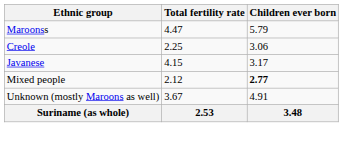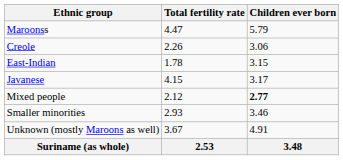Creole | Total fertility rate: 2.25 -> 2.26
+ row: East-Indian | 1.78 | 3.15
+ row: Smaller minorities | 2.93 | 3.46
